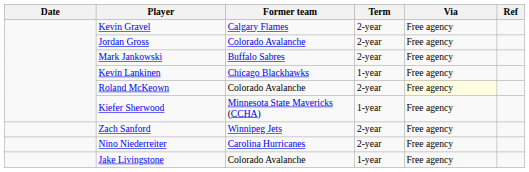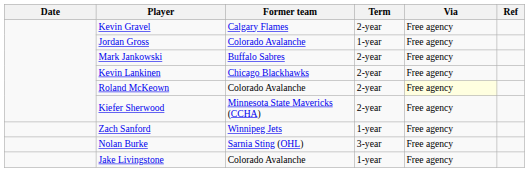Jordan Gross | Term: 2-year -> 1-year
Kevin Lankinen | Term: 1-year -> 2-year
Kiefer Sherwood | Term: 1-year -> 2-year
Zach Sanford | Term: 2-year -> 1-year
- row: Nino Niederreiter | Carolina Hurricanes | 2-year | Free agency
+ row: Nolan Burke | Sarnia Sting (OHL) | 3-year | Free agency
